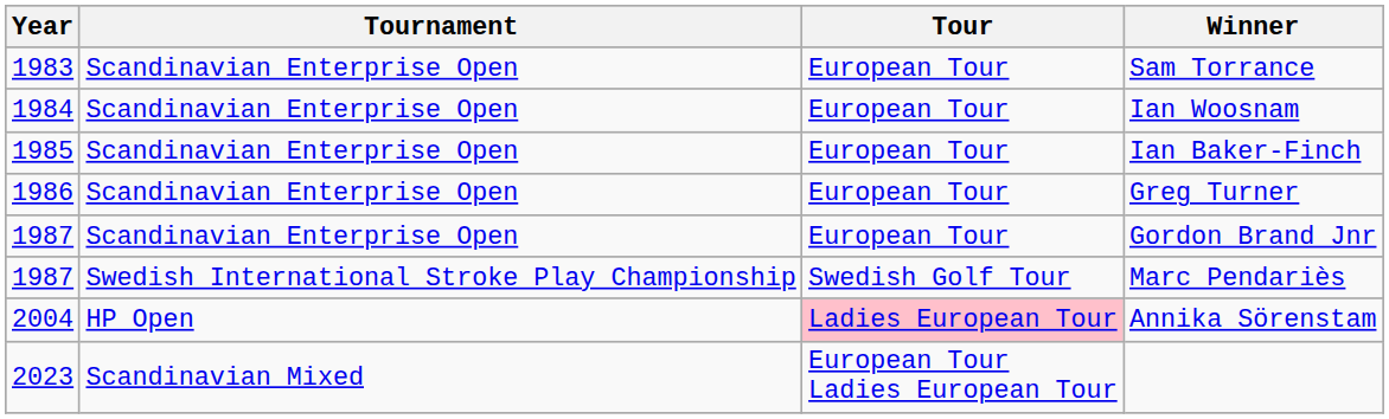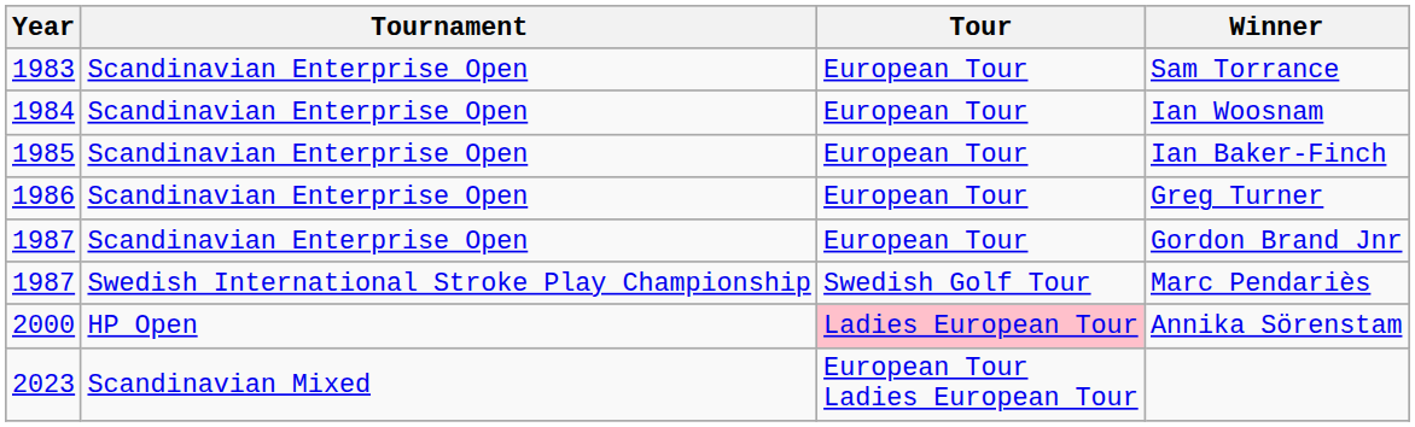Annika Sörenstam | Year: 2004 -> 2000
